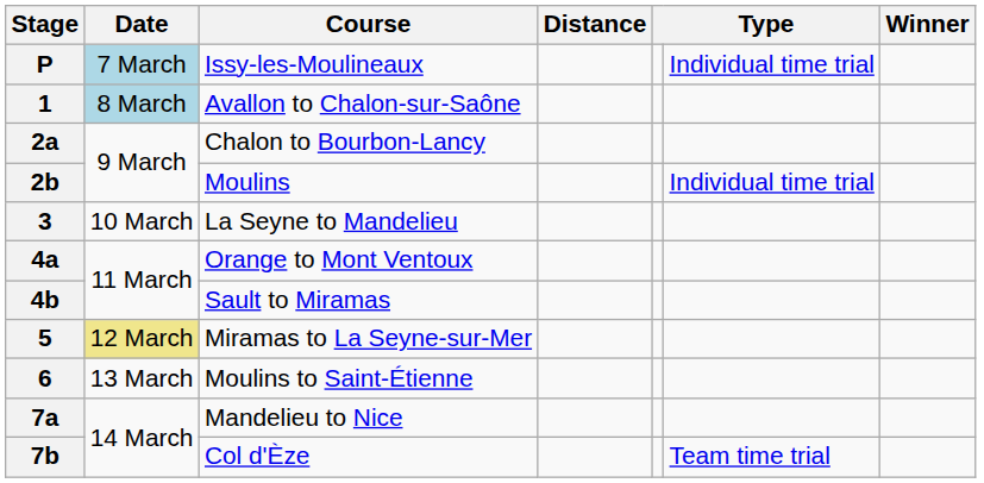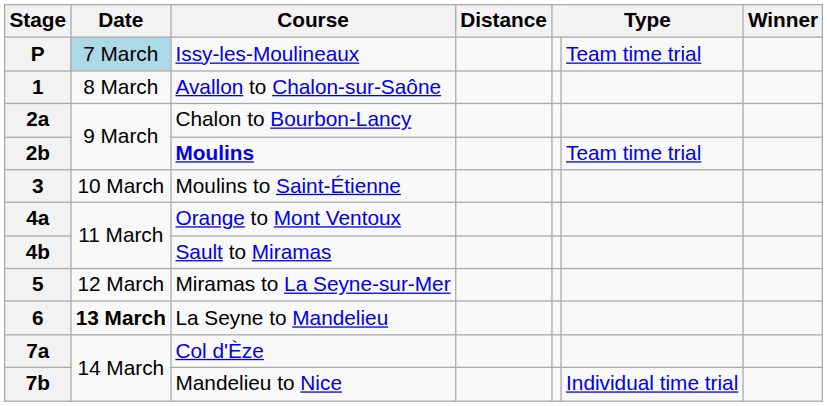P | column 6: Individual time trial -> Team time trial
1 | Date: lightblue background -> no background
2b | Course: normal -> bold
2b | column 6: Individual time trial -> Team time trial
3 | Course: La Seyne to Mandelieu -> Moulins to Saint-Étienne
5 | Date: khaki background -> no background
6 | Date: normal -> bold
6 | Course: Moulins to Saint-Étienne -> La Seyne to Mandelieu
7a | Course: Mandelieu to Nice -> Col d'Èze
7b | Course: Col d'Èze -> Mandelieu to Nice
7b | column 6: Team time trial -> Individual time trial
